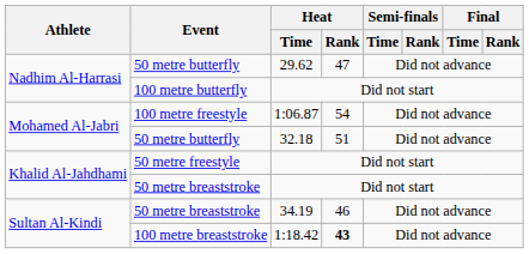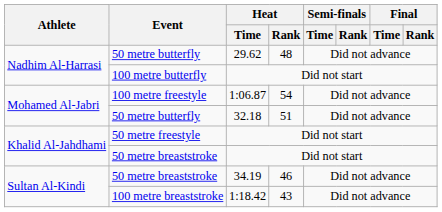50 metre butterfly / 29.62 | Heat / Rank: 47 -> 48
100 metre breaststroke | Heat / Rank: bold -> normal
